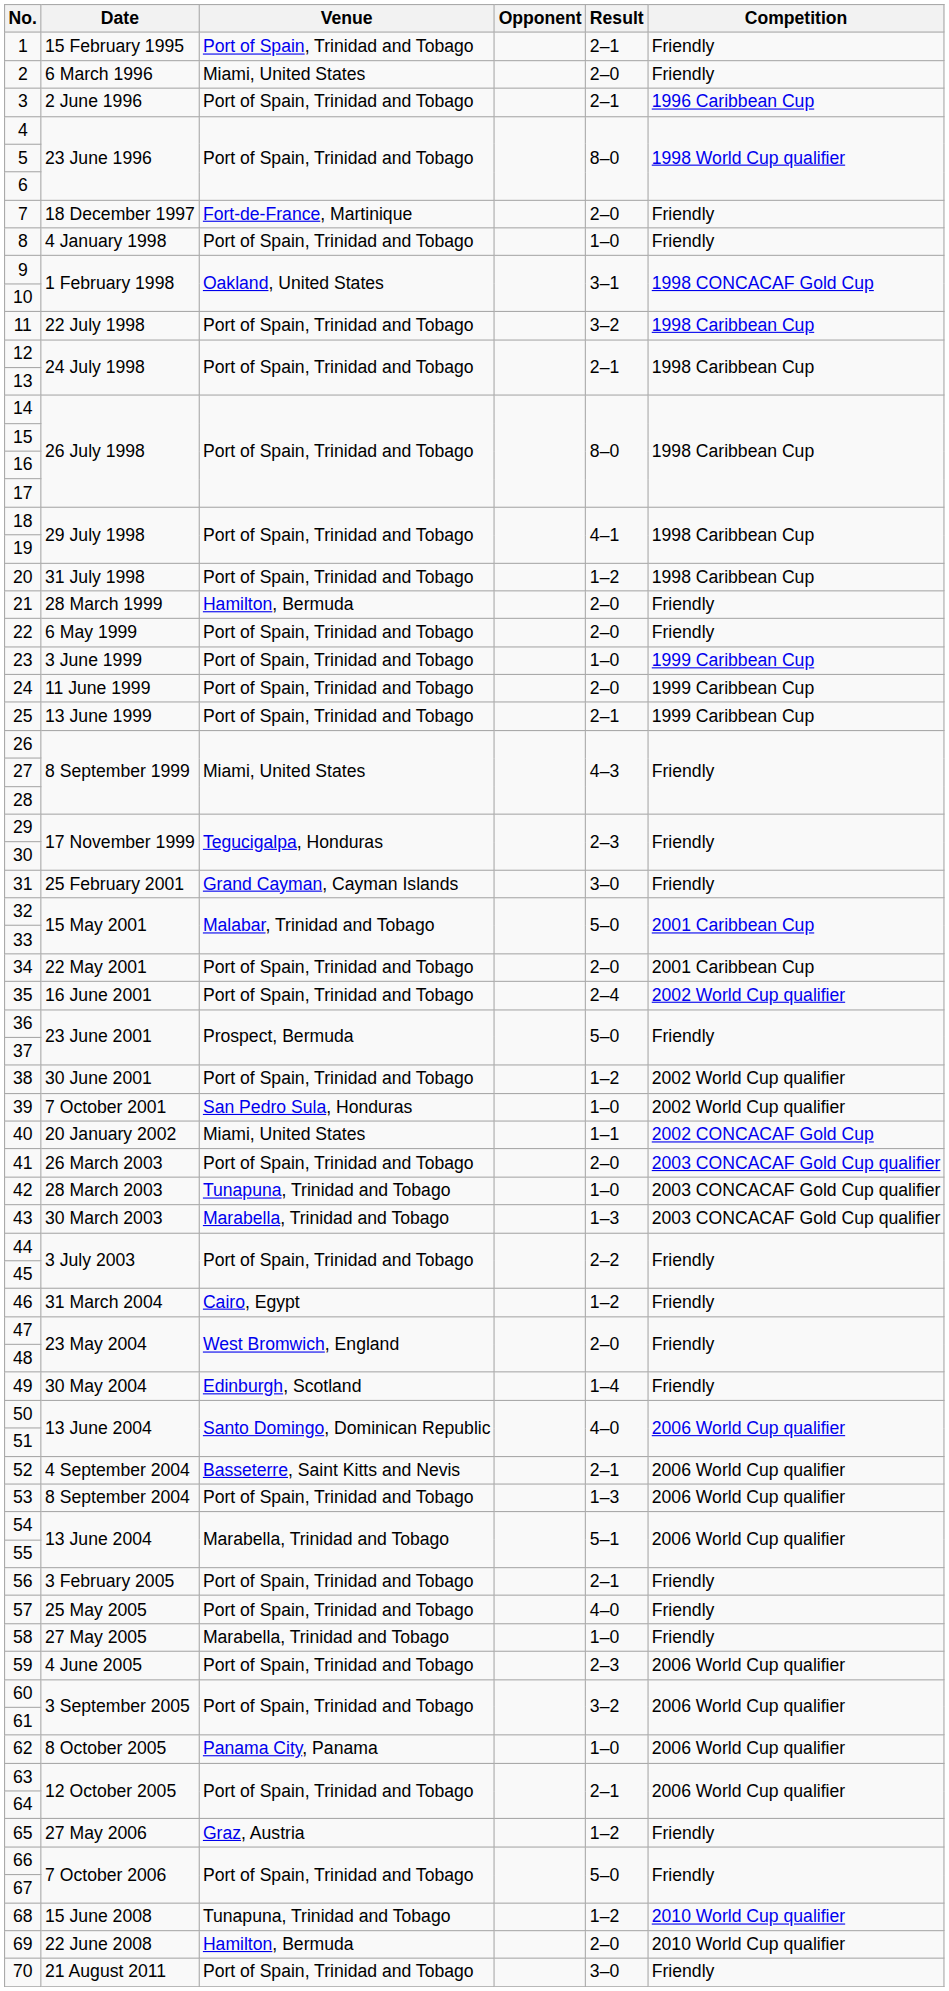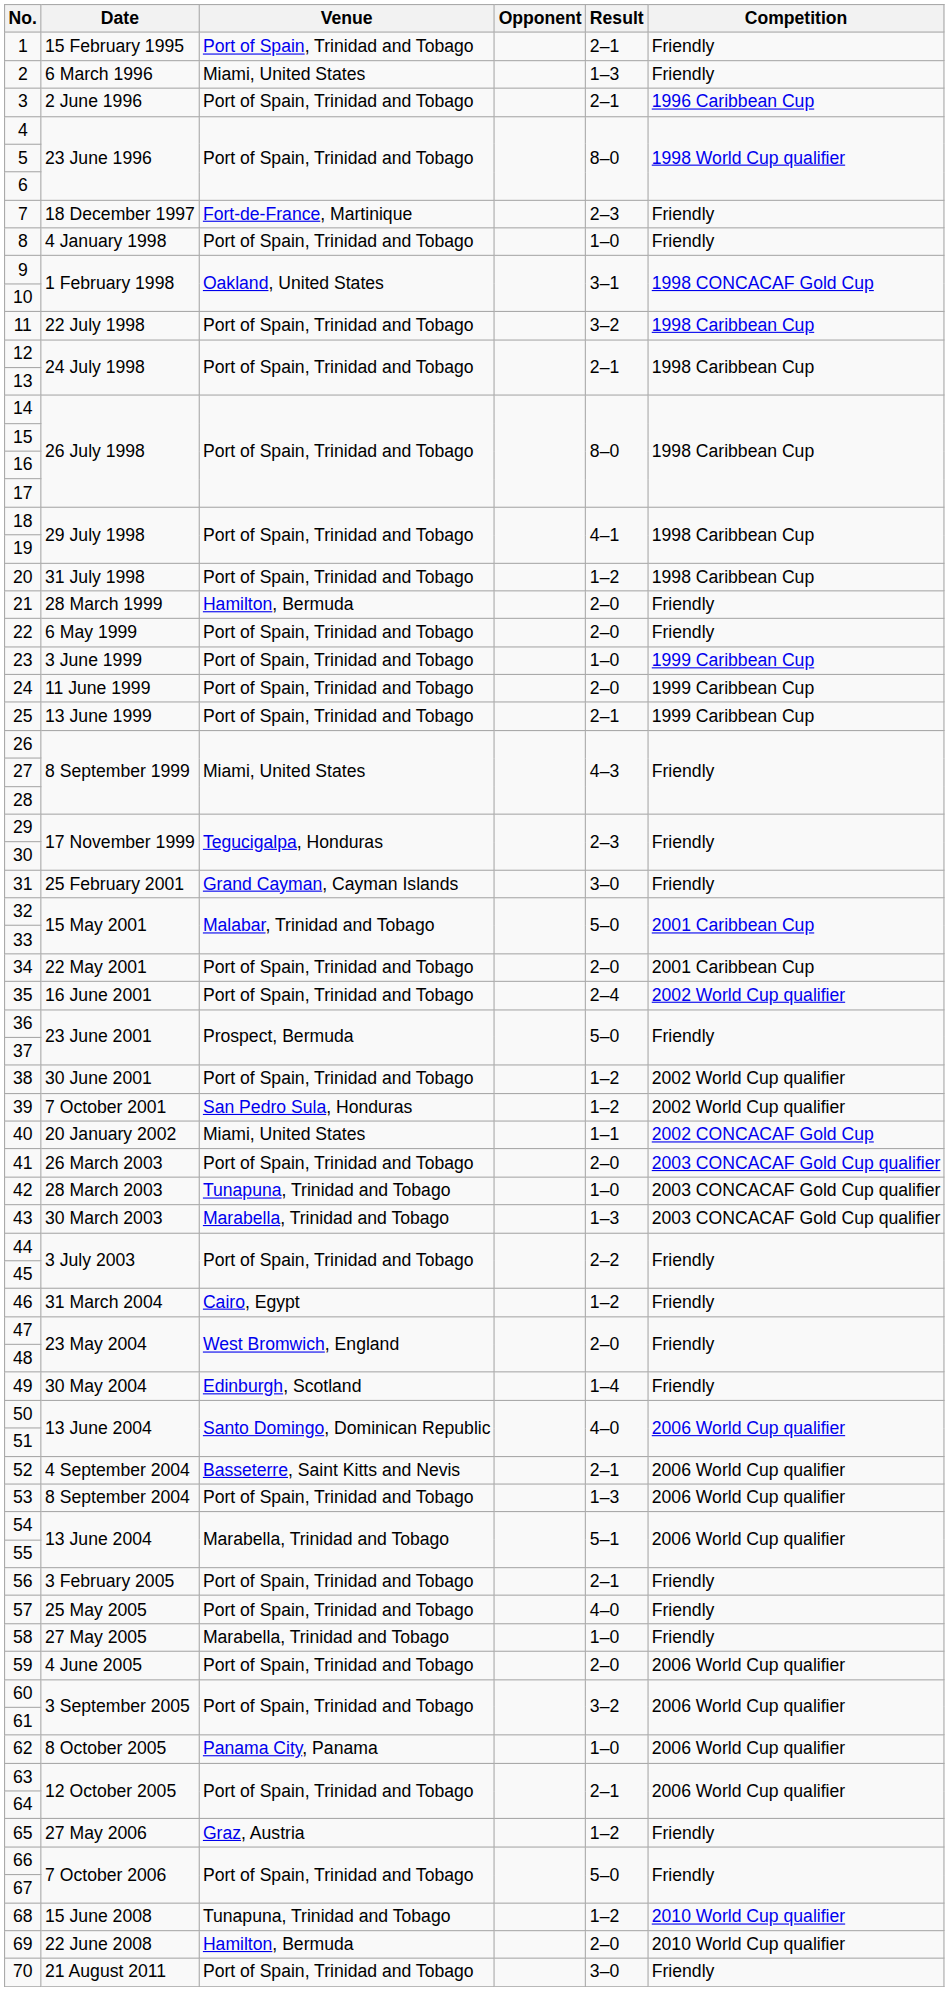2 | Result: 2–0 -> 1–3
7 | Result: 2–0 -> 2–3
39 | Result: 1–0 -> 1–2
59 | Result: 2–3 -> 2–0
